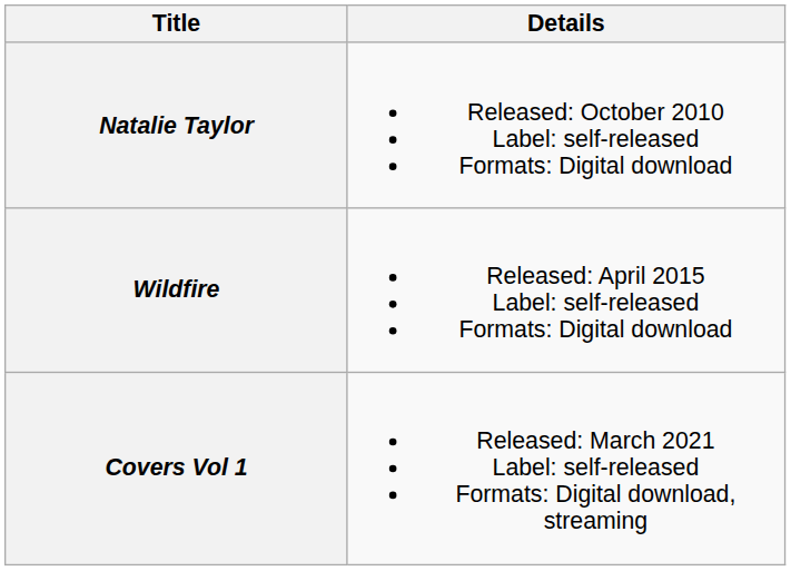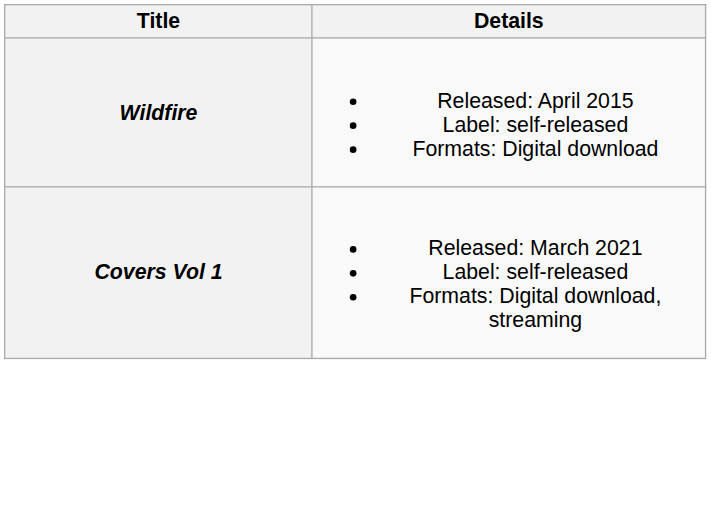- row: Natalie Taylor | Released: October 2010 Label: self-released Formats: Digital download
